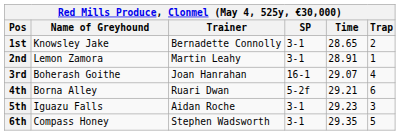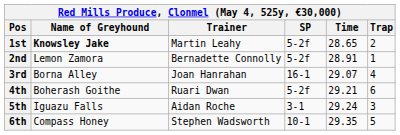1st | Name of Greyhound: normal -> bold
1st | Trainer: Bernadette Connolly -> Martin Leahy
1st | SP: 3-1 -> 5-2f
2nd | Trainer: Martin Leahy -> Bernadette Connolly
2nd | SP: 3-1 -> 5-2f
3rd | Name of Greyhound: Boherash Goithe -> Borna Alley
4th | Name of Greyhound: Borna Alley -> Boherash Goithe
5th | Time: 29.23 -> 29.24
6th | SP: 3-1 -> 10-1
